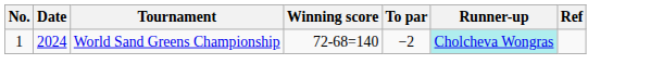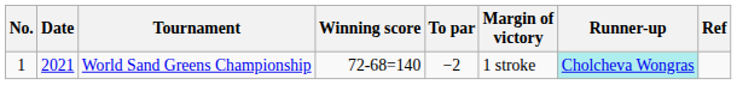+ column: Margin of victory | 1 stroke
World Sand Greens Championship | Date: 2024 -> 2021
